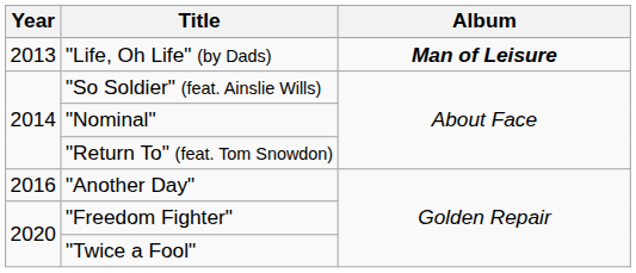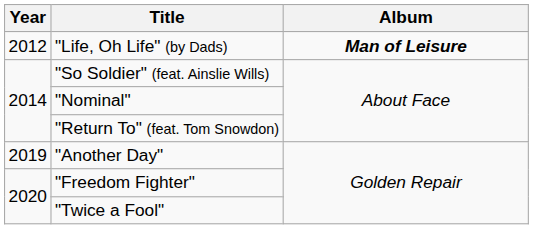"Life, Oh Life" (by Dads) | Year: 2013 -> 2012
"Another Day" | Year: 2016 -> 2019
